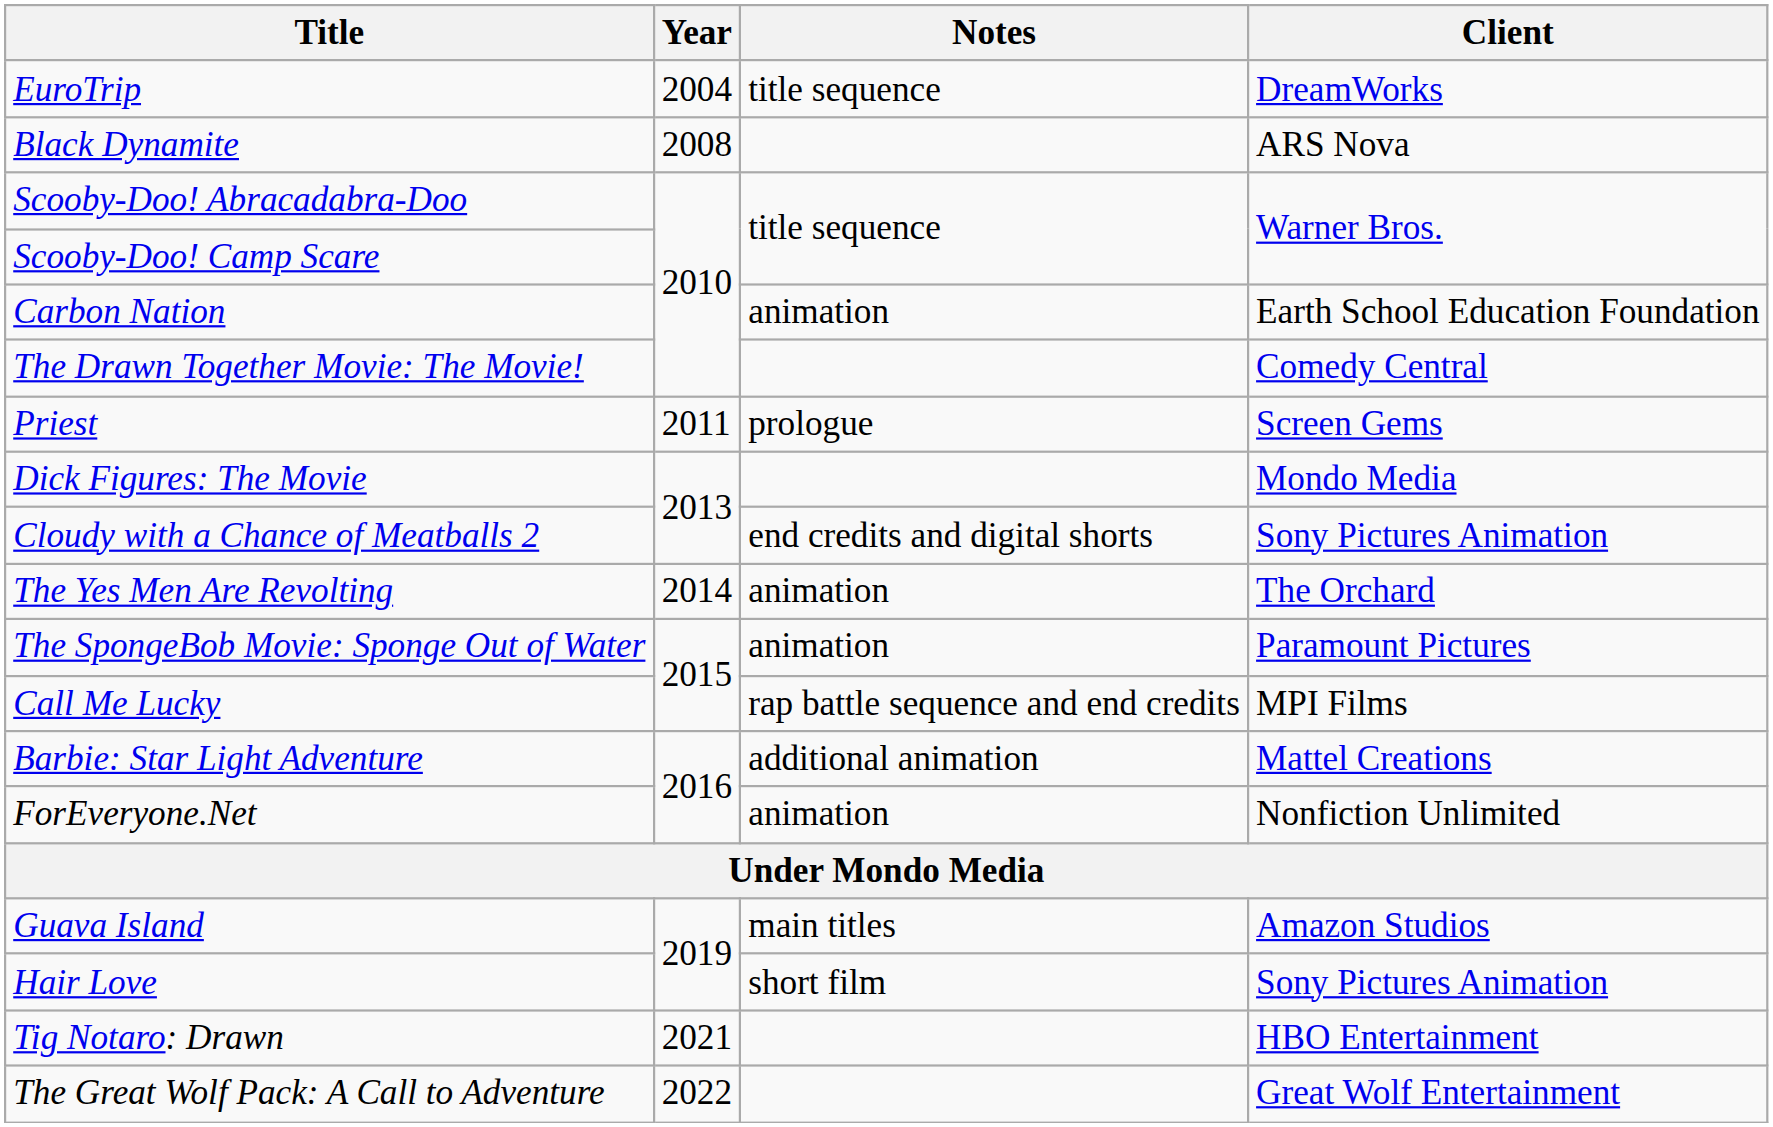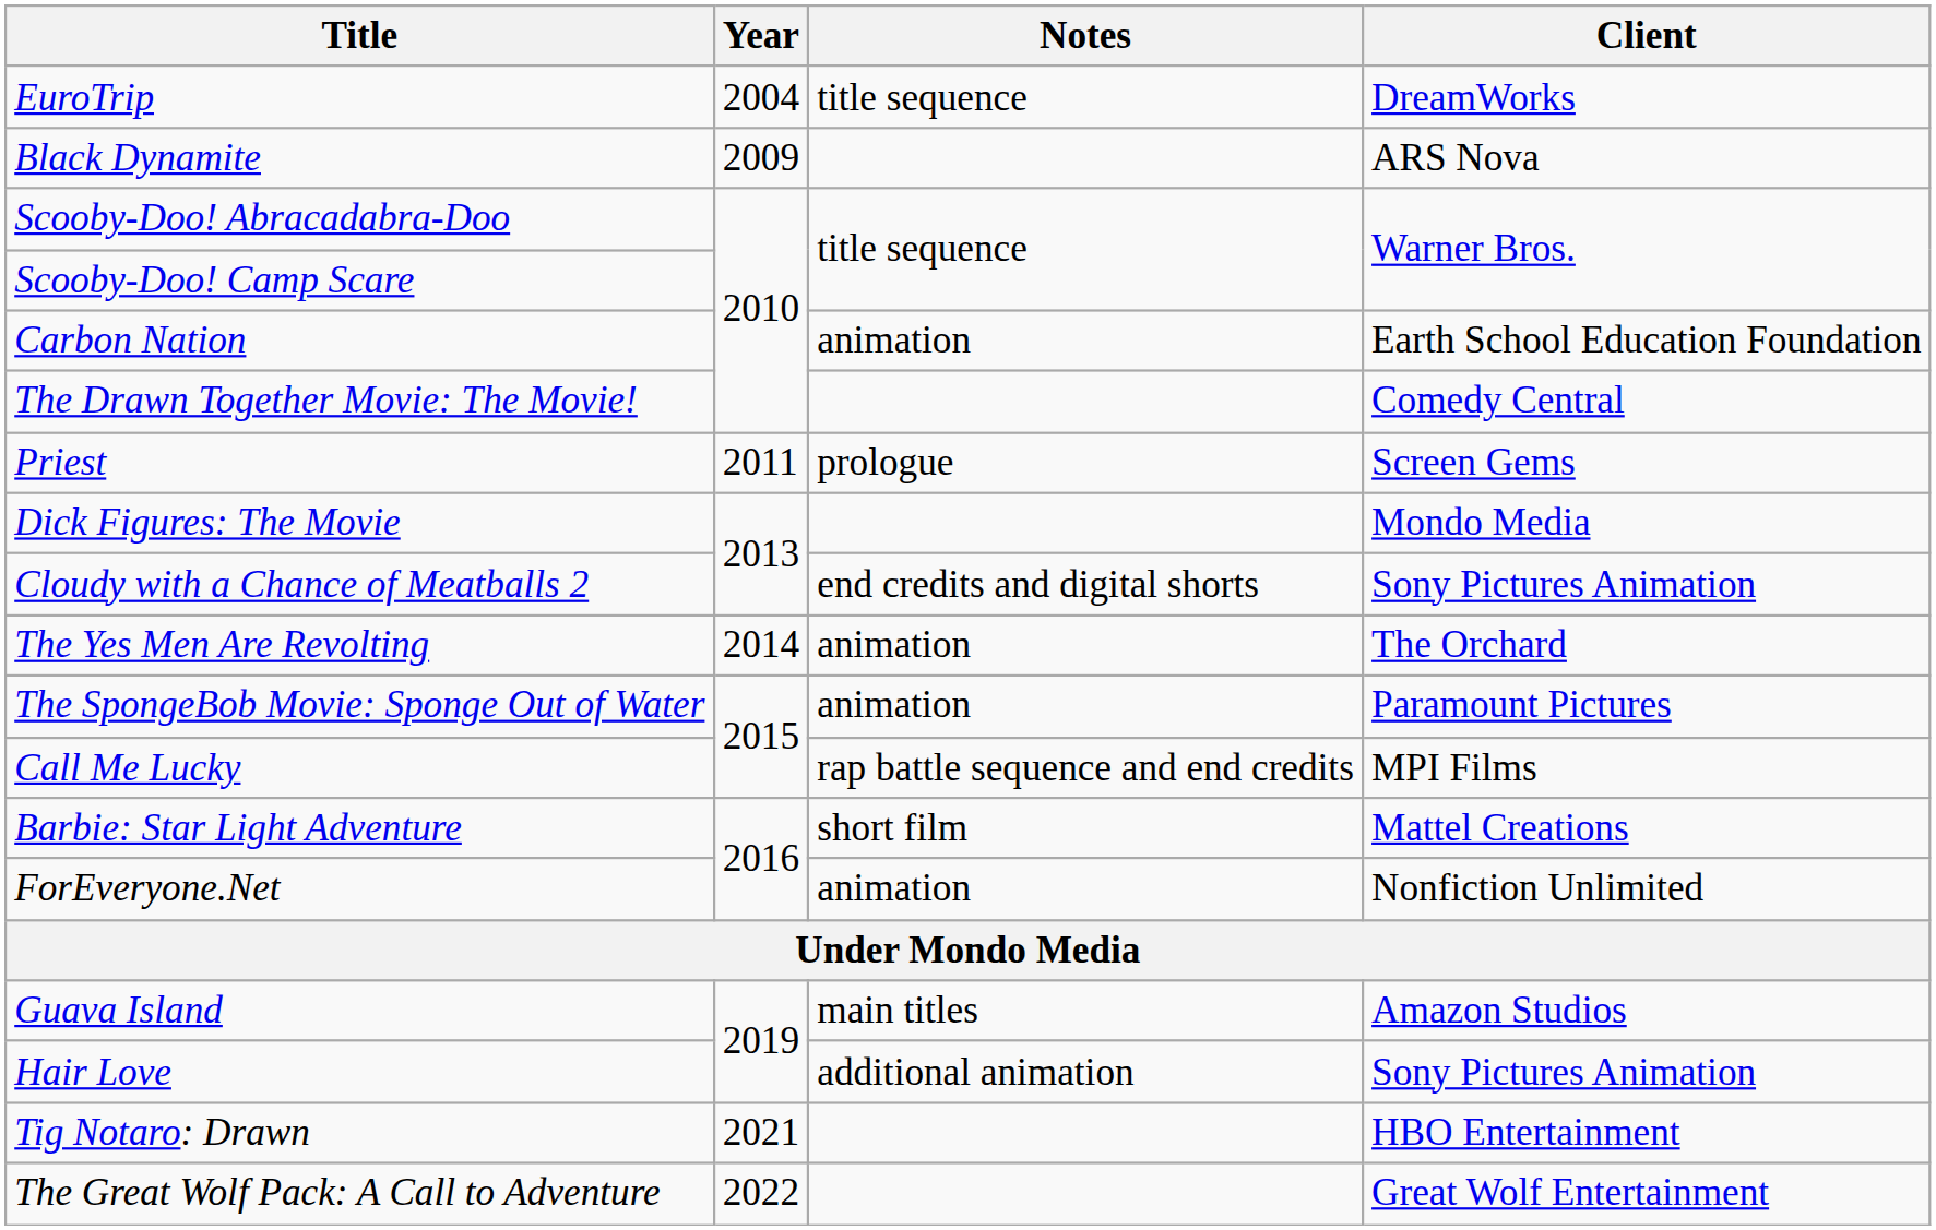Black Dynamite | Year: 2008 -> 2009
Barbie: Star Light Adventure | Notes: additional animation -> short film
Hair Love | Notes: short film -> additional animation
